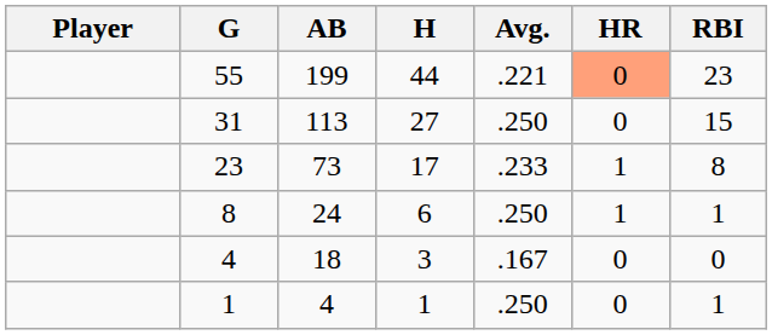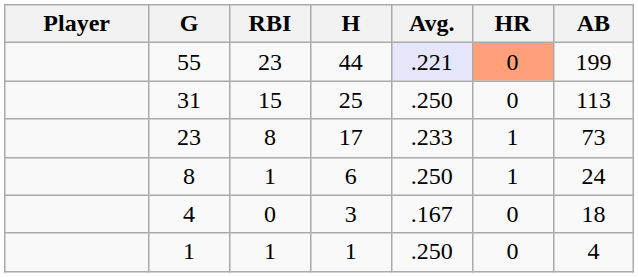columns swapped: AB <-> RBI
55 | Avg.: no background -> lavender background
31 | H: 27 -> 25
